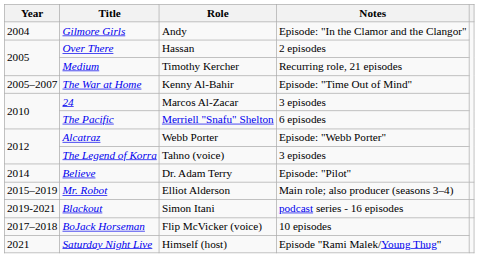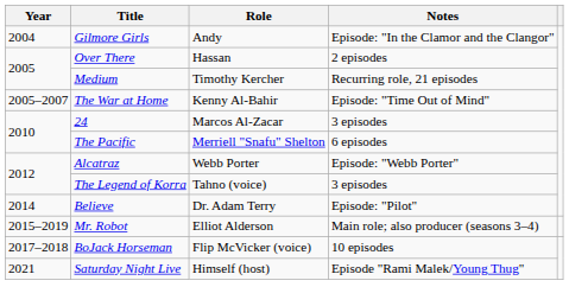- row: 2019-2021 | Blackout | Simon Itani | podcast series - 16 episodes
